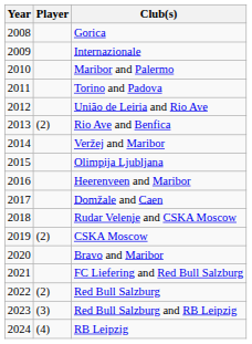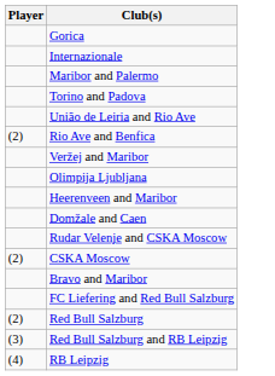- column: Year | 2008 | 2009 | 2010 | 2011 | 2012 | 2013 | 2014 | 2015 | 2016 | 2017 | 2018 | 2019 | 2020 | 2021 | 2022 | 2023 | 2024
